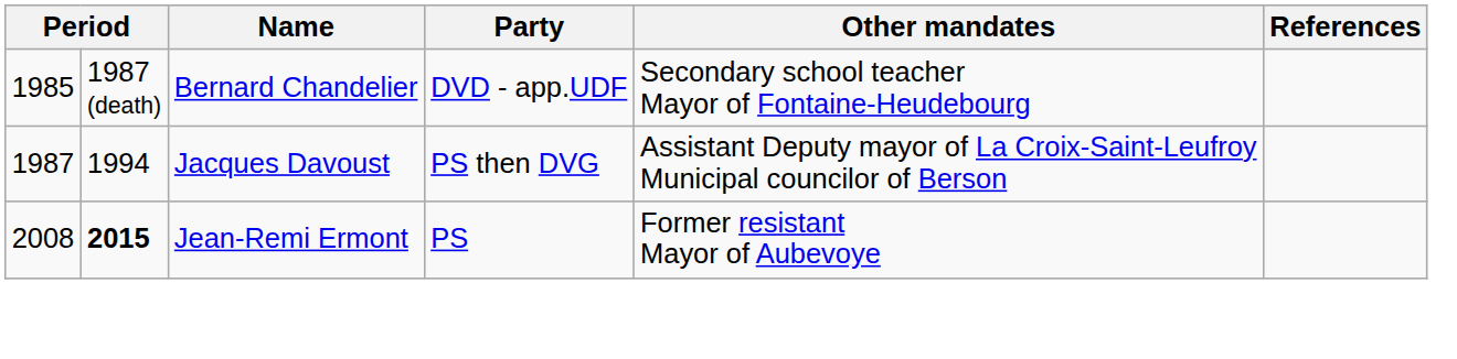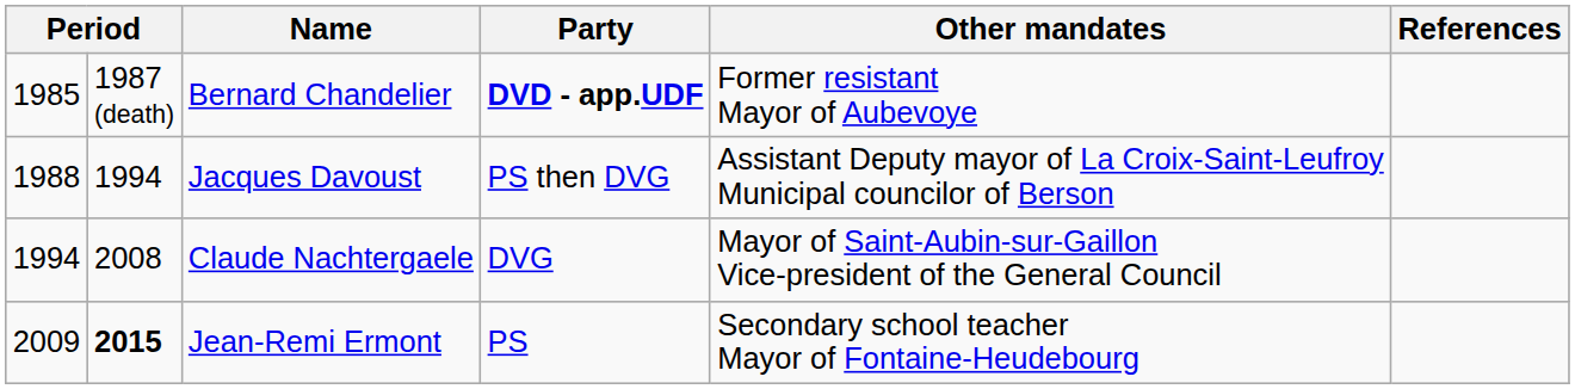Bernard Chandelier | Party: normal -> bold
Bernard Chandelier | Other mandates: Secondary school teacher Mayor of Fontaine-Heudebourg -> Former resistant Mayor of Aubevoye
Jacques Davoust | column 1: 1987 -> 1988
+ row: 1994 | 2008 | Claude Nachtergaele | DVG | Mayor of Saint-Aubin-sur-Gaillon Vice-president of the General Council
Jean-Remi Ermont | column 1: 2008 -> 2009
Jean-Remi Ermont | Other mandates: Former resistant Mayor of Aubevoye -> Secondary school teacher Mayor of Fontaine-Heudebourg
